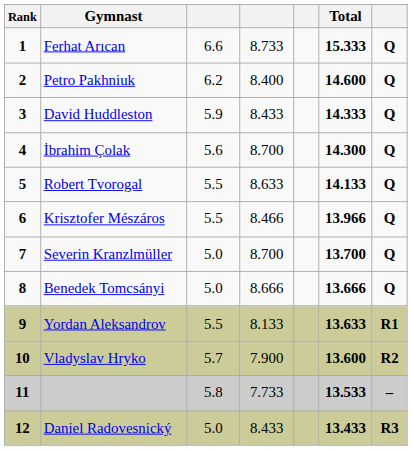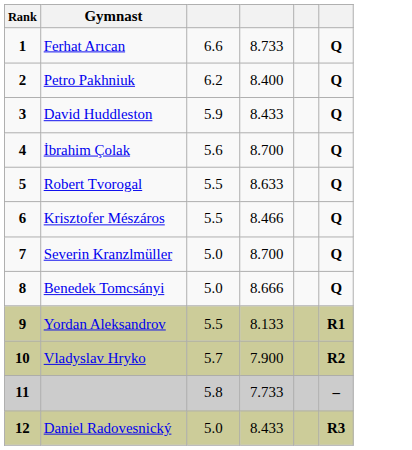- column: Total | 15.333 | 14.600 | 14.333 | 14.300 | 14.133 | 13.966 | 13.700 | 13.666 | 13.633 | 13.600 | 13.533 | 13.433
